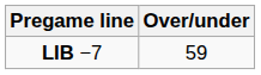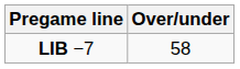LIB −7 | Over/under: 59 -> 58
